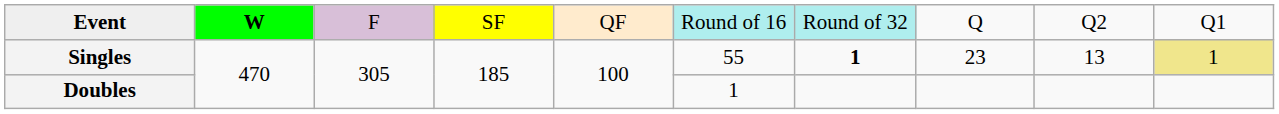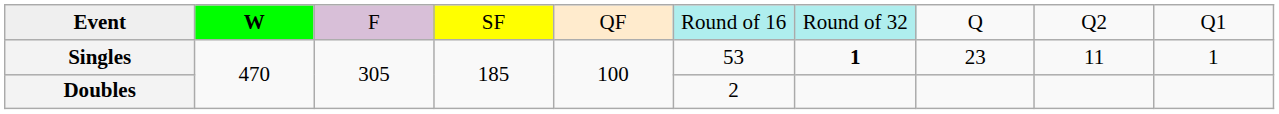Singles | column 6: 55 -> 53
Singles | column 9: 13 -> 11
Singles | column 10: khaki background -> no background
Doubles | column 6: 1 -> 2
